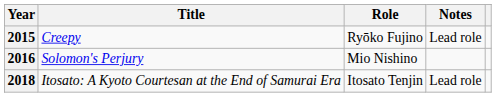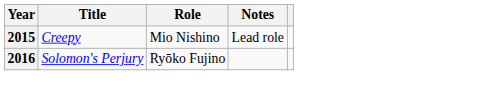2015 | Role: Ryōko Fujino -> Mio Nishino
2016 | Role: Mio Nishino -> Ryōko Fujino
- row: 2018 | Itosato: A Kyoto Courtesan at the End of Samurai Era | Itosato Tenjin | Lead role
